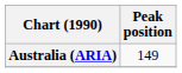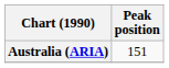Australia (ARIA) | Peak position: 149 -> 151
